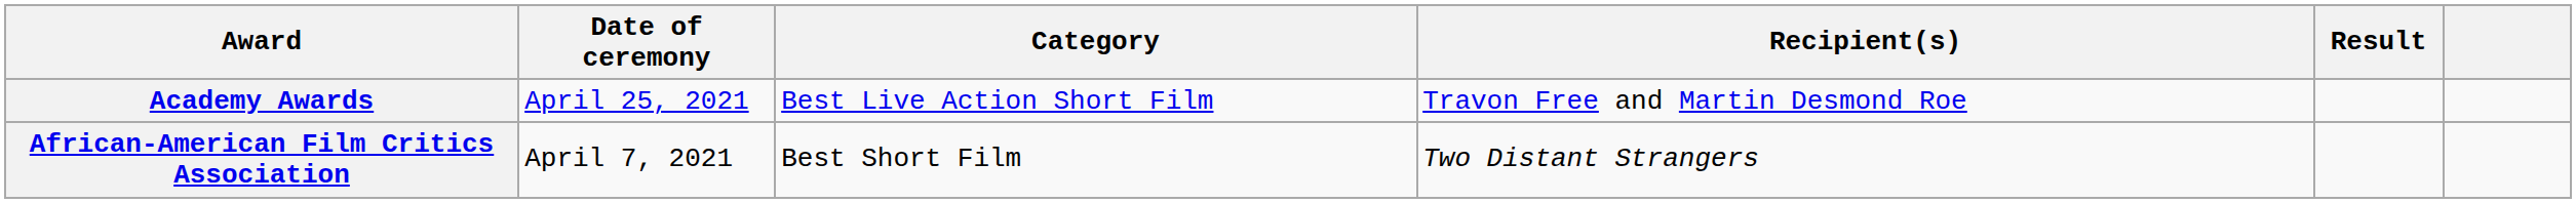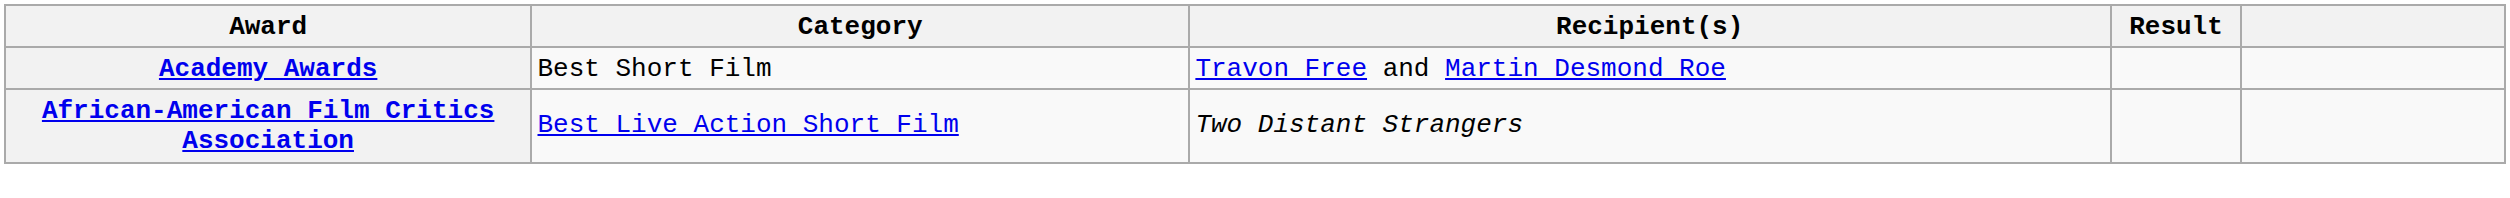- column: Date of ceremony | April 25, 2021 | April 7, 2021
Academy Awards | Category: Best Live Action Short Film -> Best Short Film
African-American Film Critics Association | Category: Best Short Film -> Best Live Action Short Film
